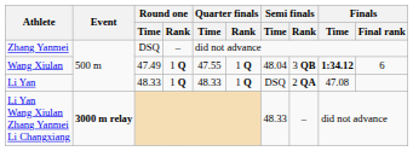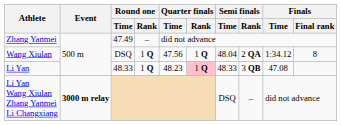Zhang Yanmei | Round one / Time: DSQ -> 47.49
Wang Xiulan | Round one / Time: 47.49 -> DSQ
Wang Xiulan | Quarter finals / Time: 47.55 -> 47.56
Wang Xiulan | Semi finals / Rank: 3 QB -> 2 QA
Wang Xiulan | Finals / Time: bold -> normal
Wang Xiulan | Finals / Final rank: 6 -> 8
Li Yan | Quarter finals / Time: 48.33 -> 48.23
Li Yan | Quarter finals / Rank: no background -> pink background
Li Yan | Semi finals / Time: DSQ -> 48.33
Li Yan | Semi finals / Rank: 2 QA -> 3 QB
Li Yan Wang Xiulan Zhang Yanmei Li Changxiang | Semi finals / Time: 48.33 -> DSQ
